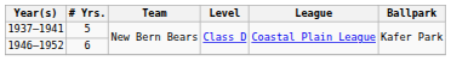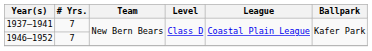1937–1941 | # Yrs.: 5 -> 7
1946–1952 | # Yrs.: 6 -> 7
